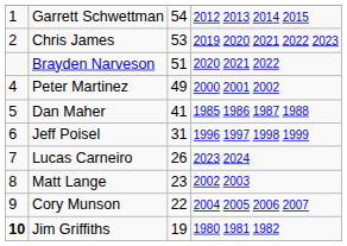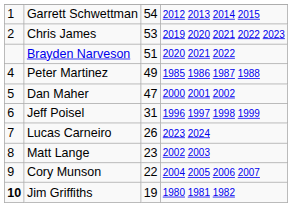Peter Martinez | column 4: 2000 2001 2002 -> 1985 1986 1987 1988
Dan Maher | column 3: 41 -> 47
Dan Maher | column 4: 1985 1986 1987 1988 -> 2000 2001 2002
